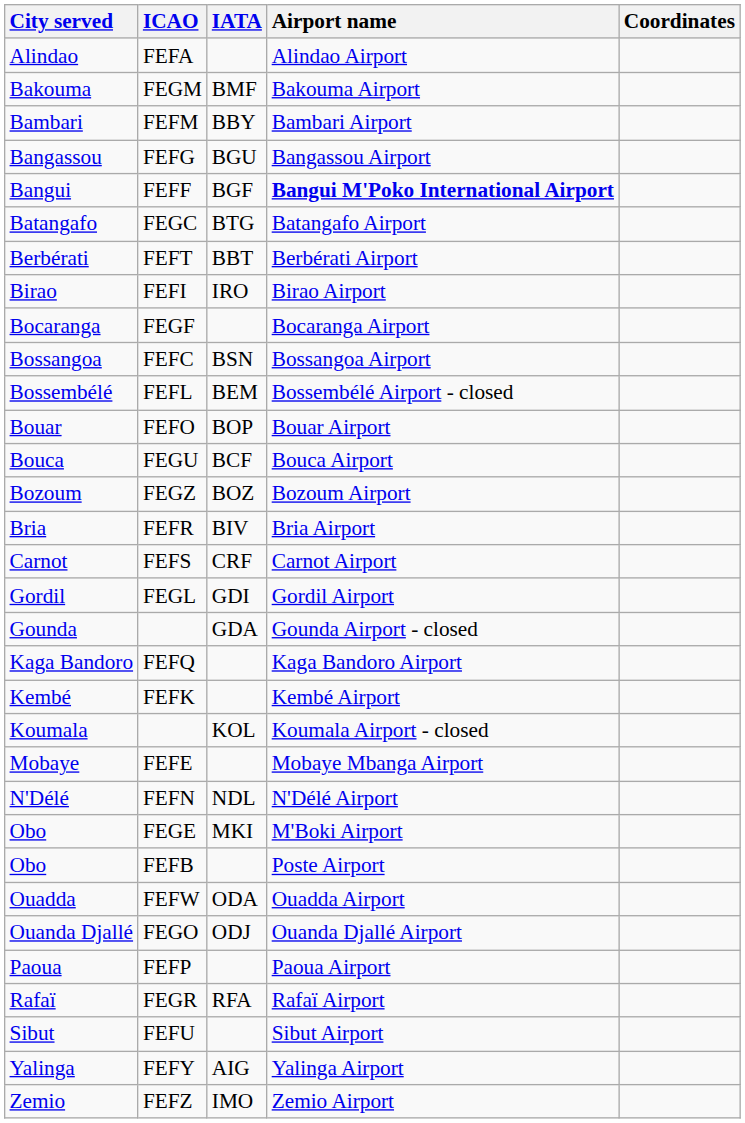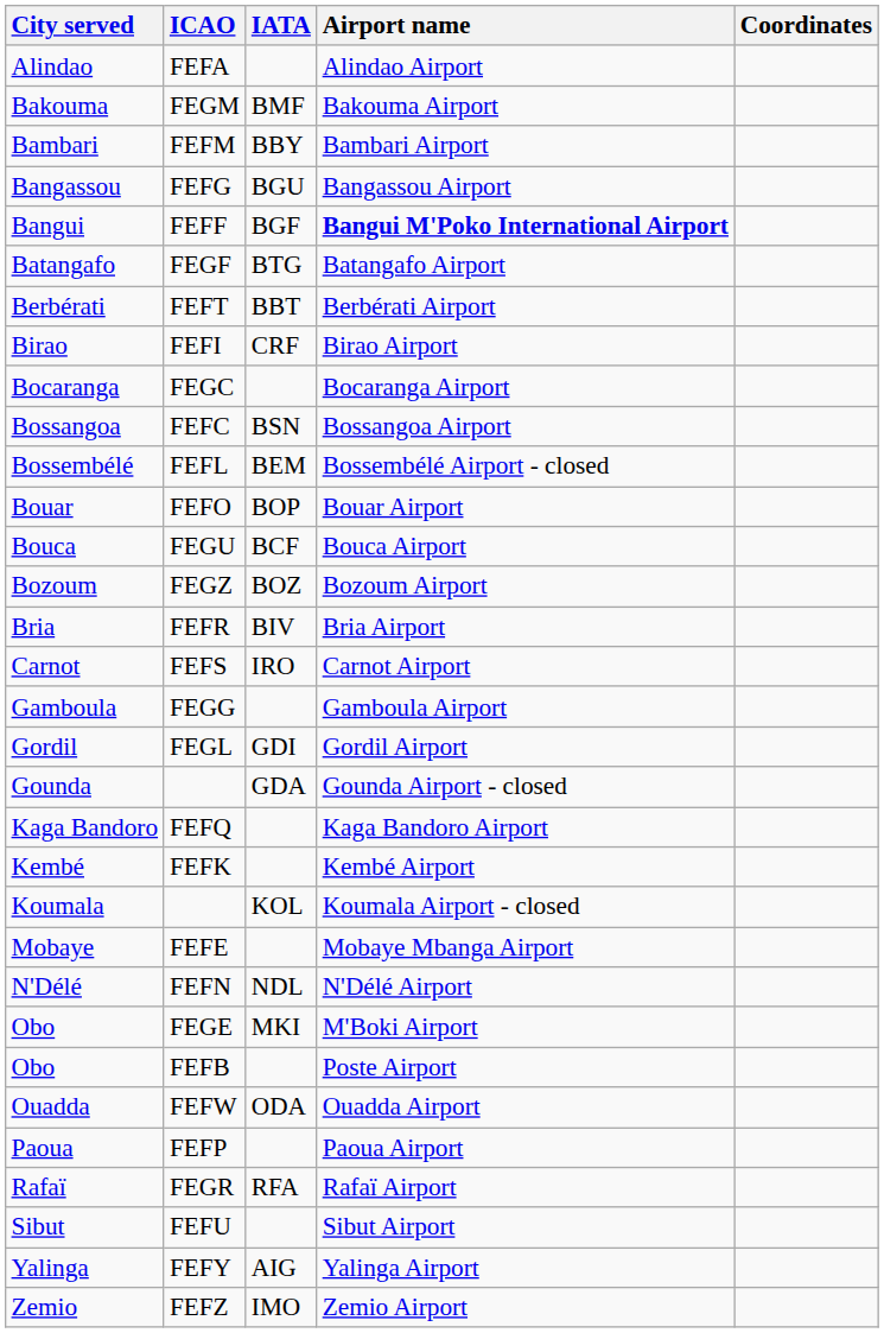Batangafo Airport | ICAO: FEGC -> FEGF
Birao Airport | IATA: IRO -> CRF
Bocaranga Airport | ICAO: FEGF -> FEGC
Carnot Airport | IATA: CRF -> IRO
+ row: Gamboula | FEGG | Gamboula Airport
- row: Ouanda Djallé | FEGO | ODJ | Ouanda Djallé Airport
